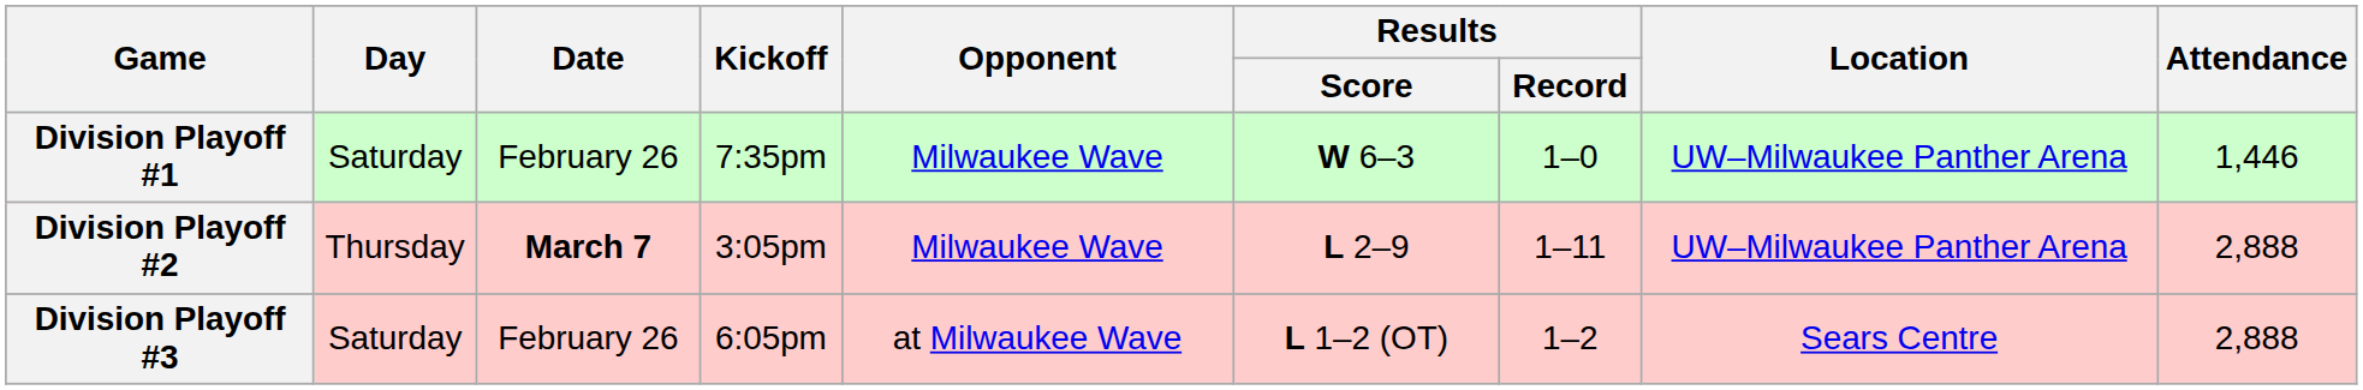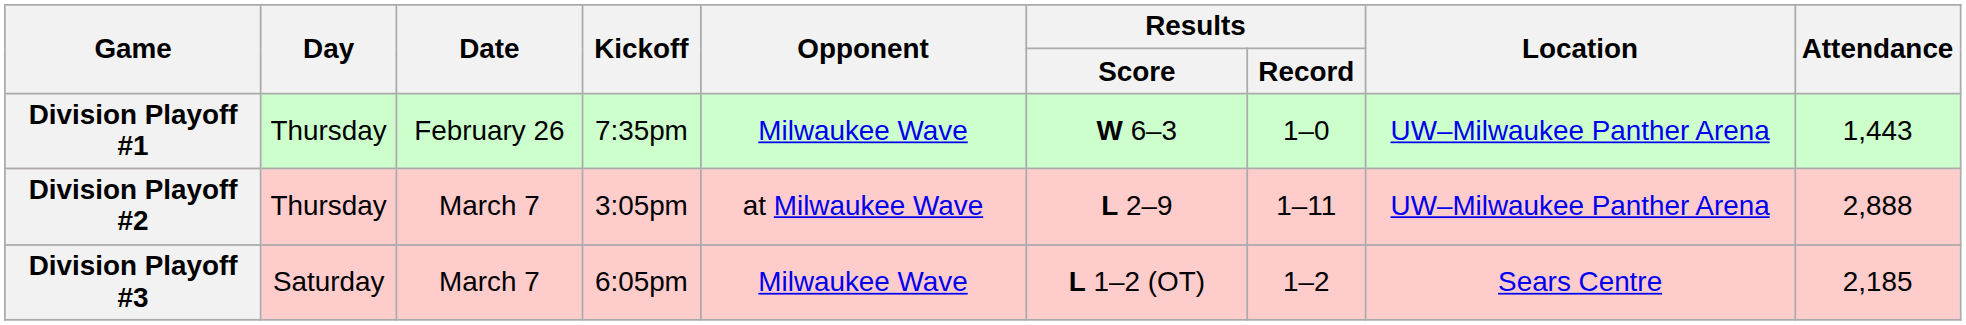Division Playoff #1 | Day: Saturday -> Thursday
Division Playoff #1 | Attendance: 1,446 -> 1,443
Division Playoff #2 | Date: bold -> normal
Division Playoff #2 | Opponent: Milwaukee Wave -> at Milwaukee Wave
Division Playoff #3 | Date: February 26 -> March 7
Division Playoff #3 | Opponent: at Milwaukee Wave -> Milwaukee Wave
Division Playoff #3 | Attendance: 2,888 -> 2,185
